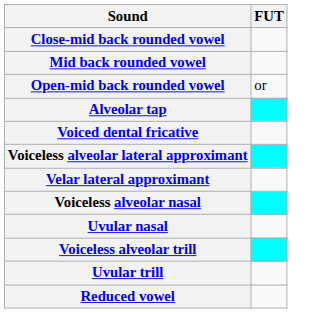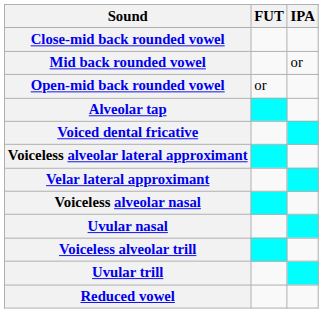+ column: IPA | or
